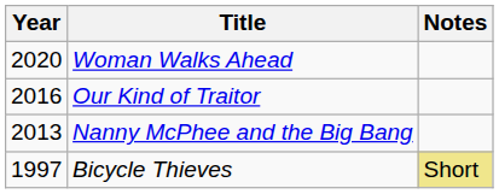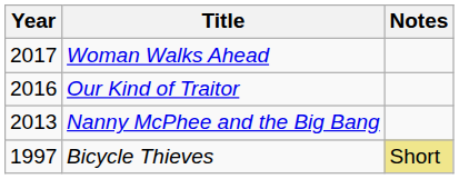Woman Walks Ahead | Year: 2020 -> 2017
